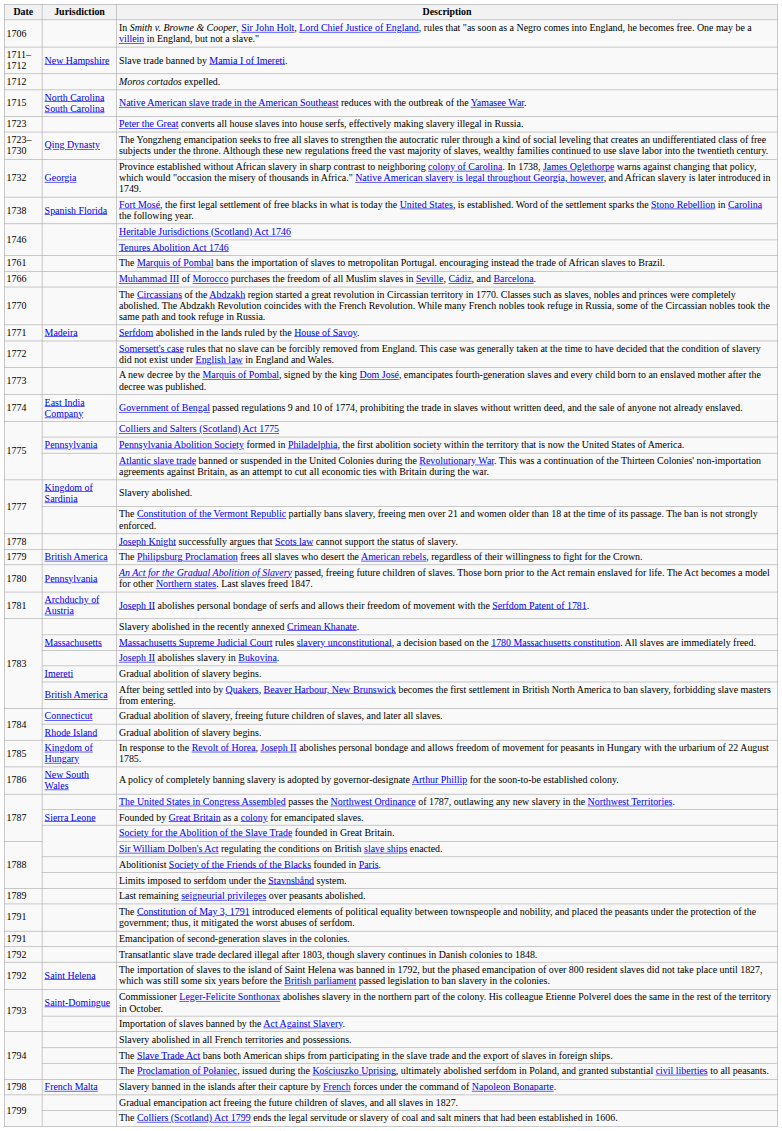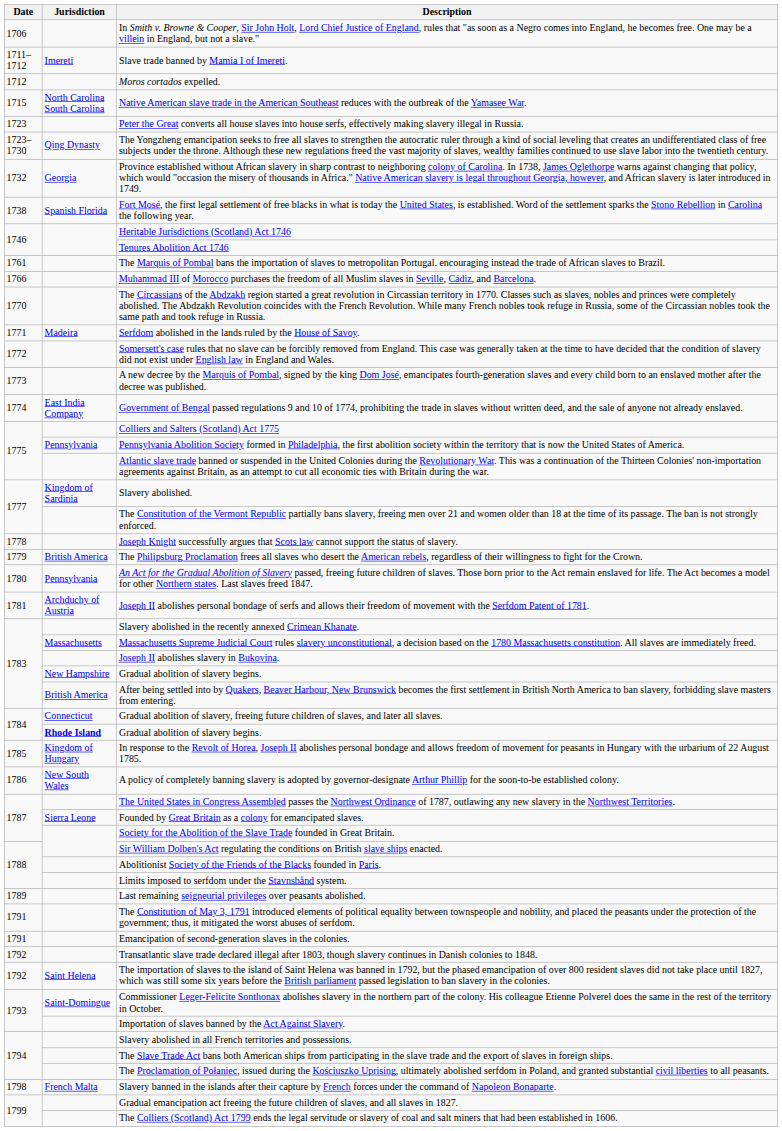Slave trade banned by Mamia I of Imereti. | Jurisdiction: New Hampshire -> Imereti
1783 / Gradual abolition of slavery begins. | Jurisdiction: Imereti -> New Hampshire
1784 / Gradual abolition of slavery begins. | Jurisdiction: normal -> bold
